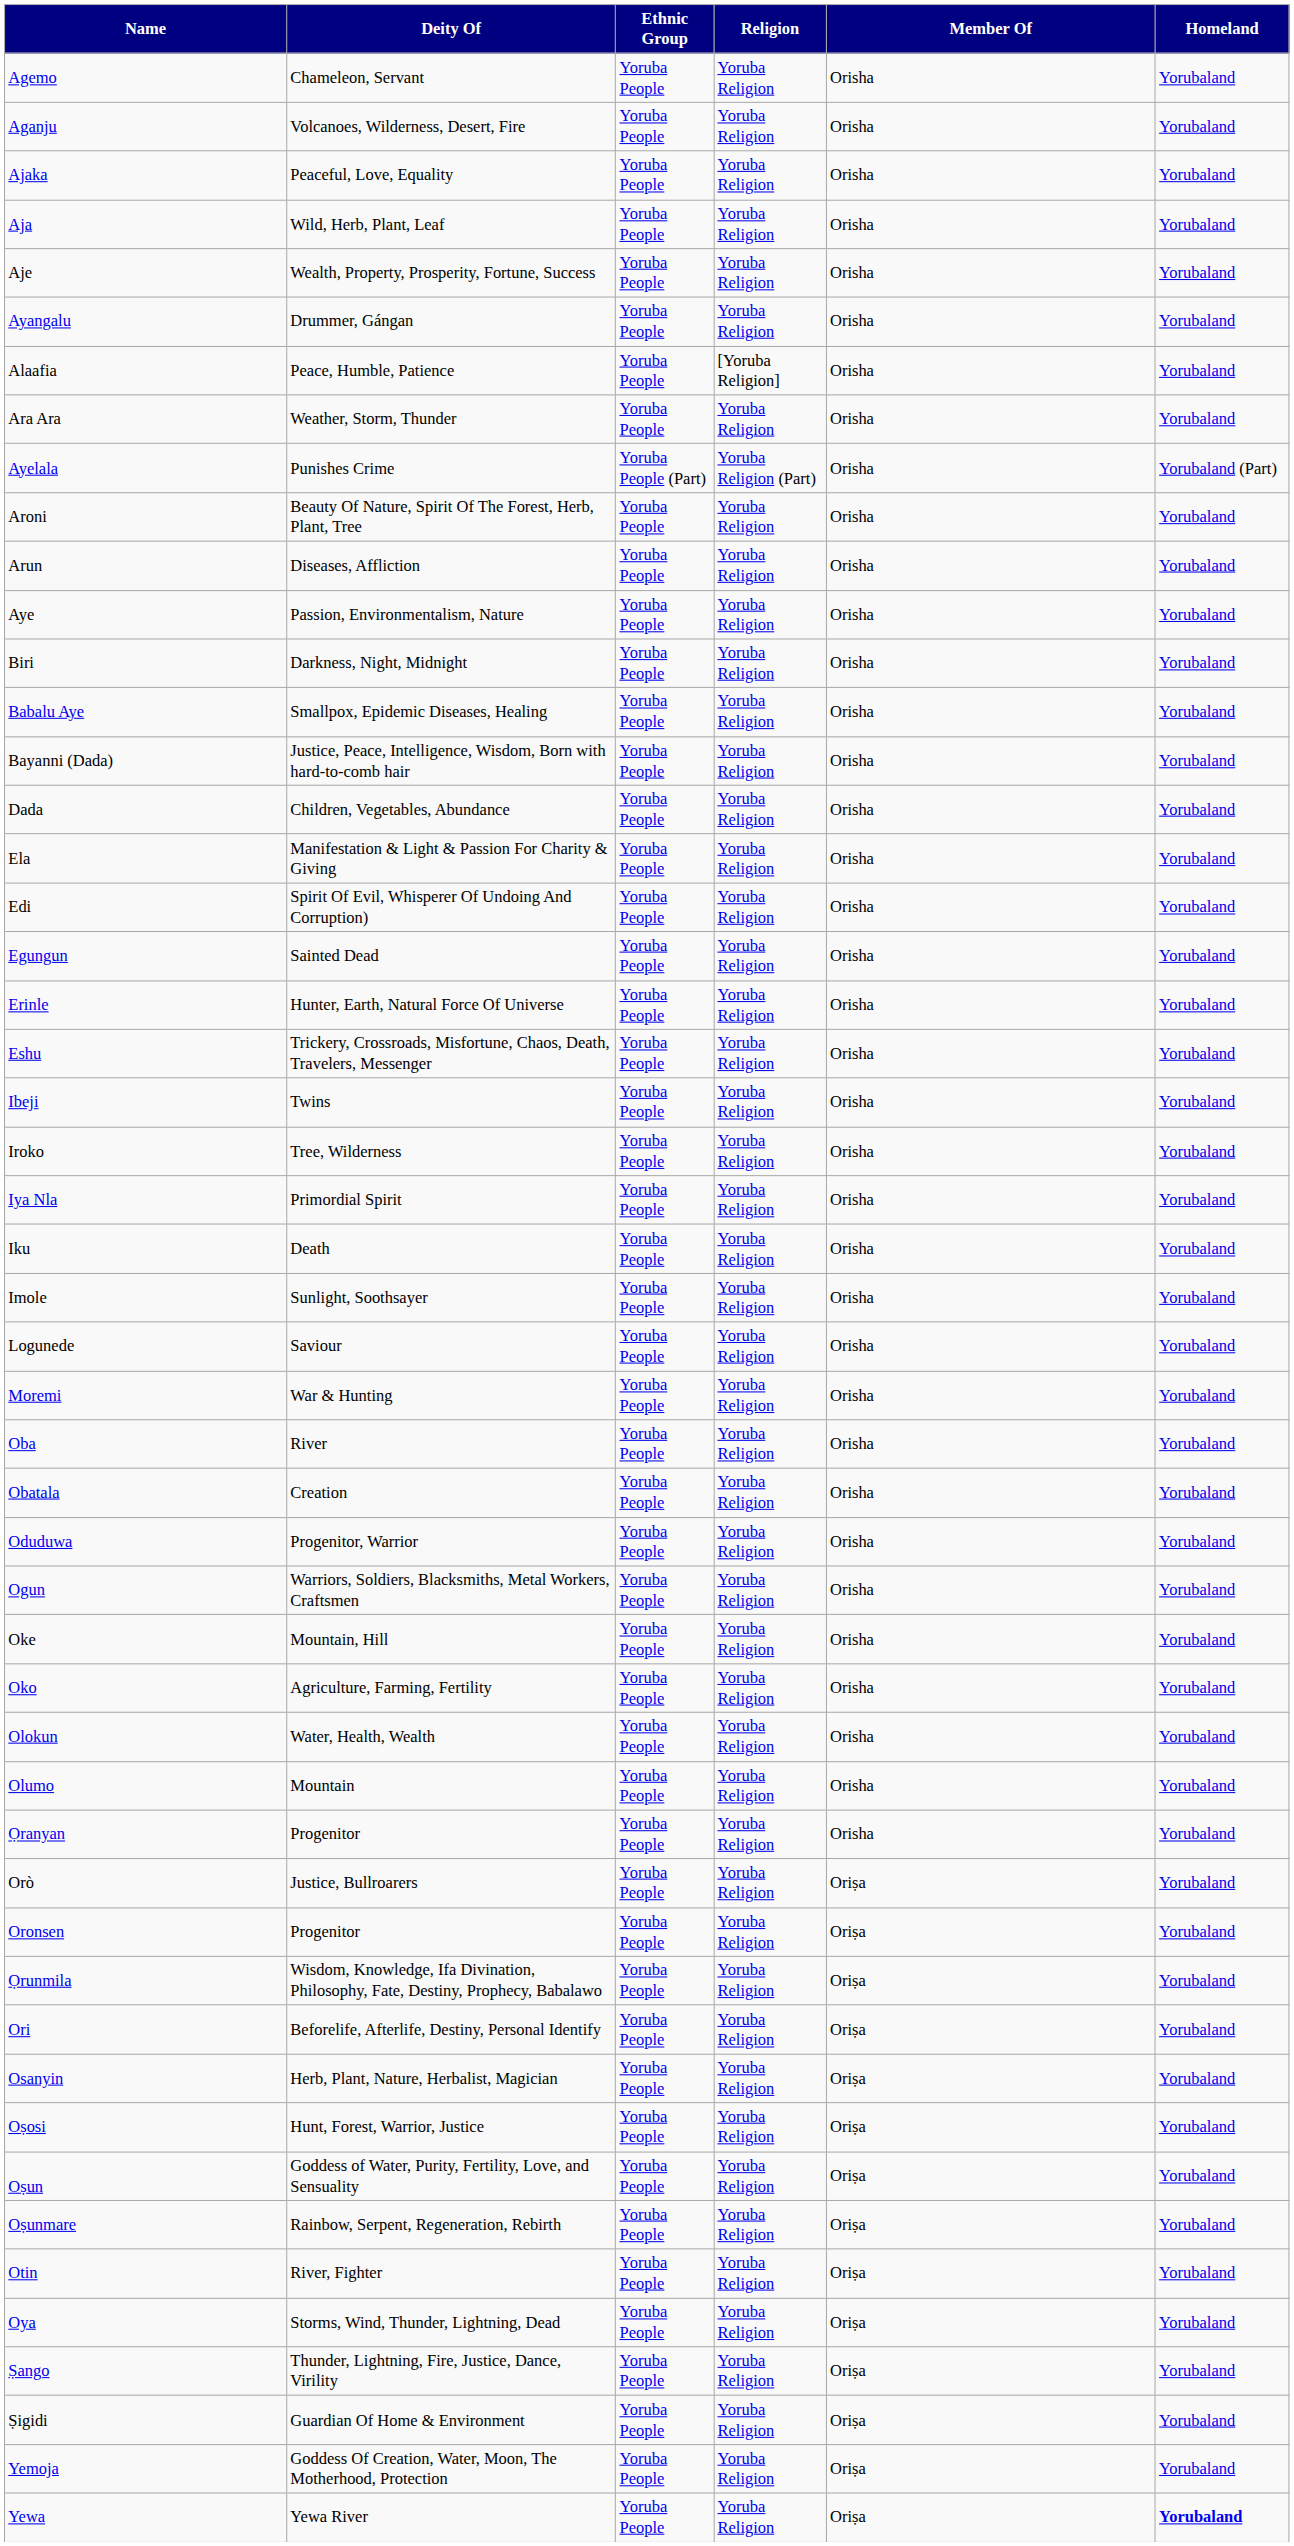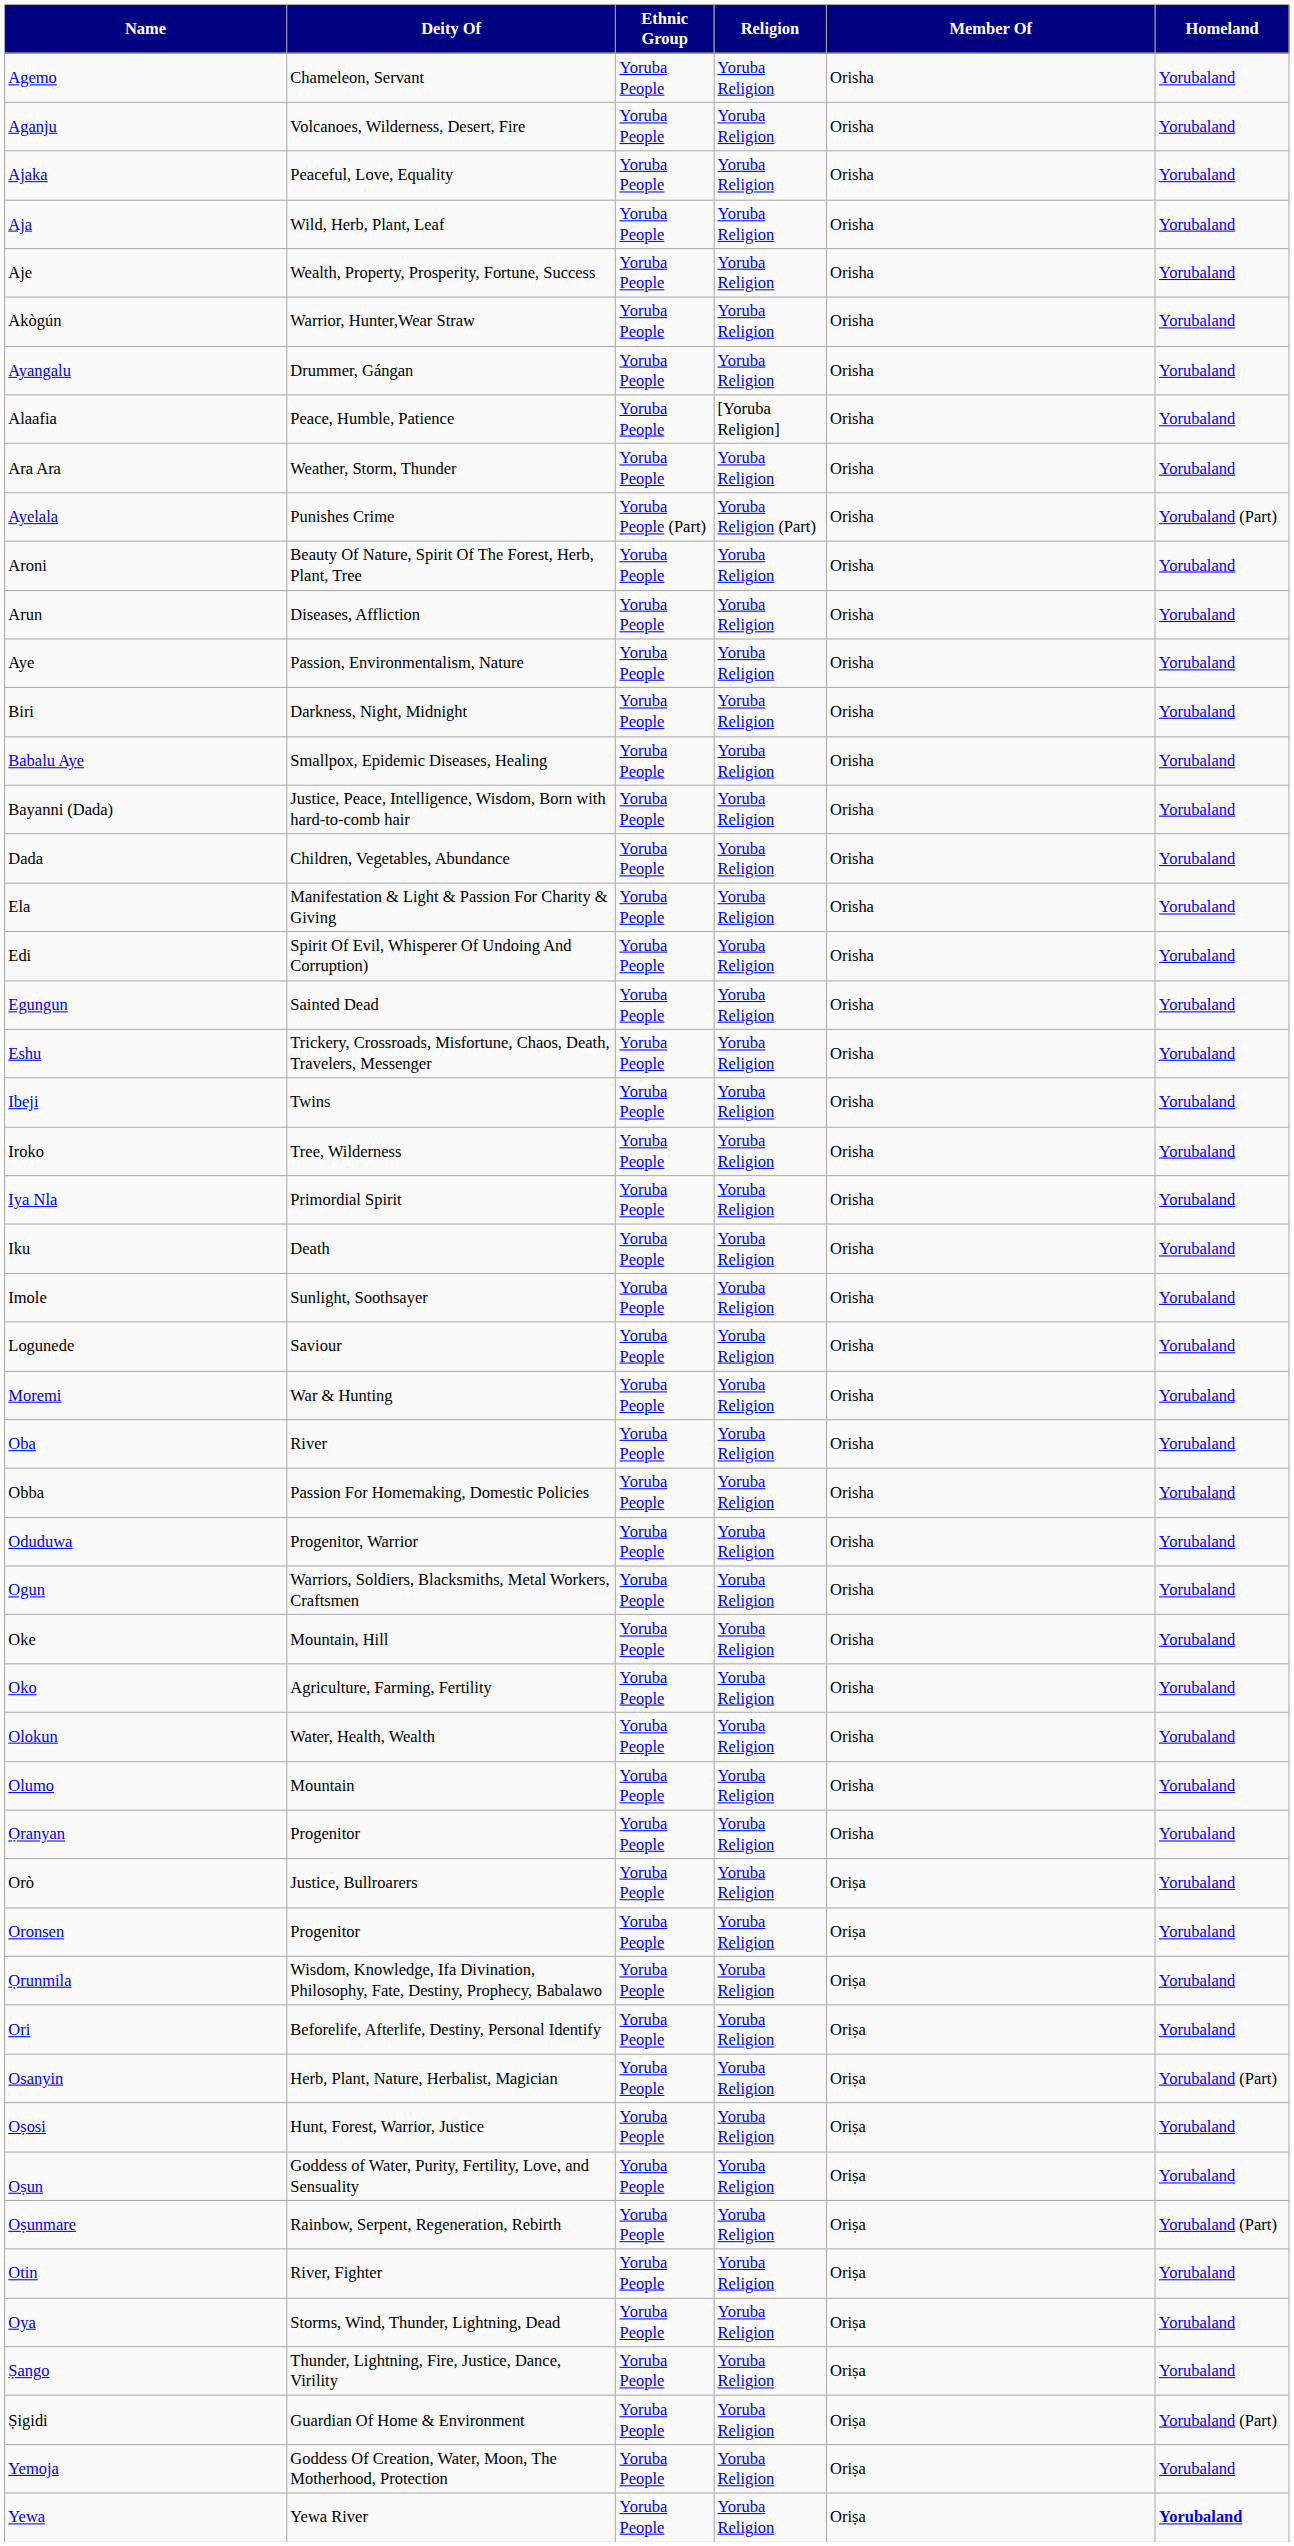+ row: Akògún | Warrior, Hunter,Wear Straw | Yoruba People | Yoruba Religion | Orisha | Yorubaland
- row: Erinle | Hunter, Earth, Natural Force Of Universe | Yoruba People | Yoruba Religion | Orisha | Yorubaland
+ row: Obba | Passion For Homemaking, Domestic Policies | Yoruba People | Yoruba Religion | Orisha | Yorubaland
- row: Obatala | Creation | Yoruba People | Yoruba Religion | Orisha | Yorubaland
Osanyin | Homeland: Yorubaland -> Yorubaland (Part)
Oṣunmare | Homeland: Yorubaland -> Yorubaland (Part)
Ṣigidi | Homeland: Yorubaland -> Yorubaland (Part)
